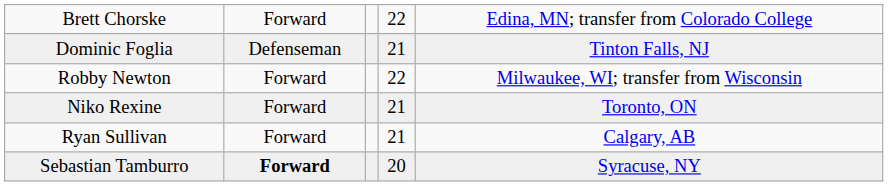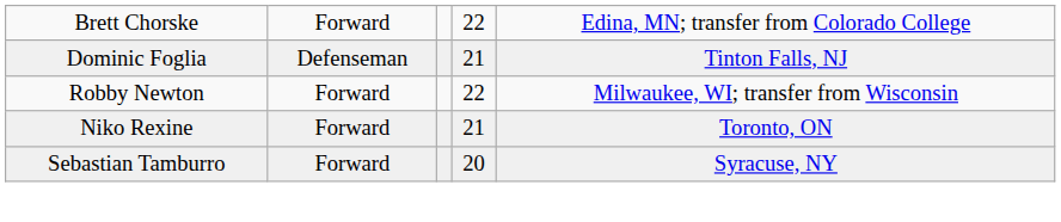- row: Ryan Sullivan | Forward | 21 | Calgary, AB
Sebastian Tamburro | column 2: bold -> normal
